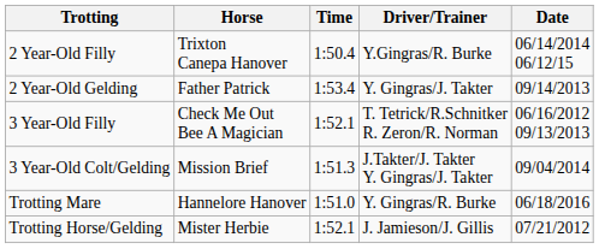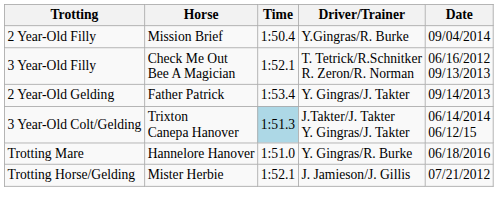2 Year-Old Filly | Horse: Trixton Canepa Hanover -> Mission Brief
2 Year-Old Filly | Date: 06/14/2014 06/12/15 -> 09/04/2014
rows swapped: 2 Year-Old Gelding <-> 3 Year-Old Filly
3 Year-Old Colt/Gelding | Horse: Mission Brief -> Trixton Canepa Hanover
3 Year-Old Colt/Gelding | Time: no background -> lightblue background
3 Year-Old Colt/Gelding | Date: 09/04/2014 -> 06/14/2014 06/12/15
